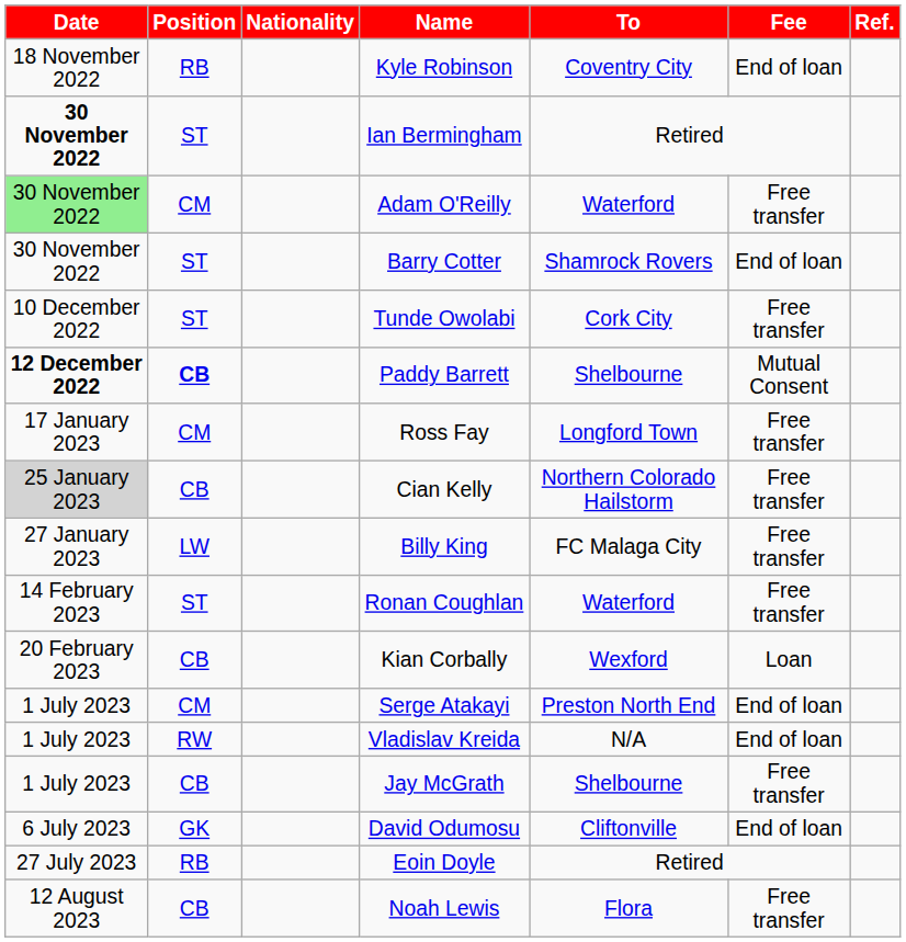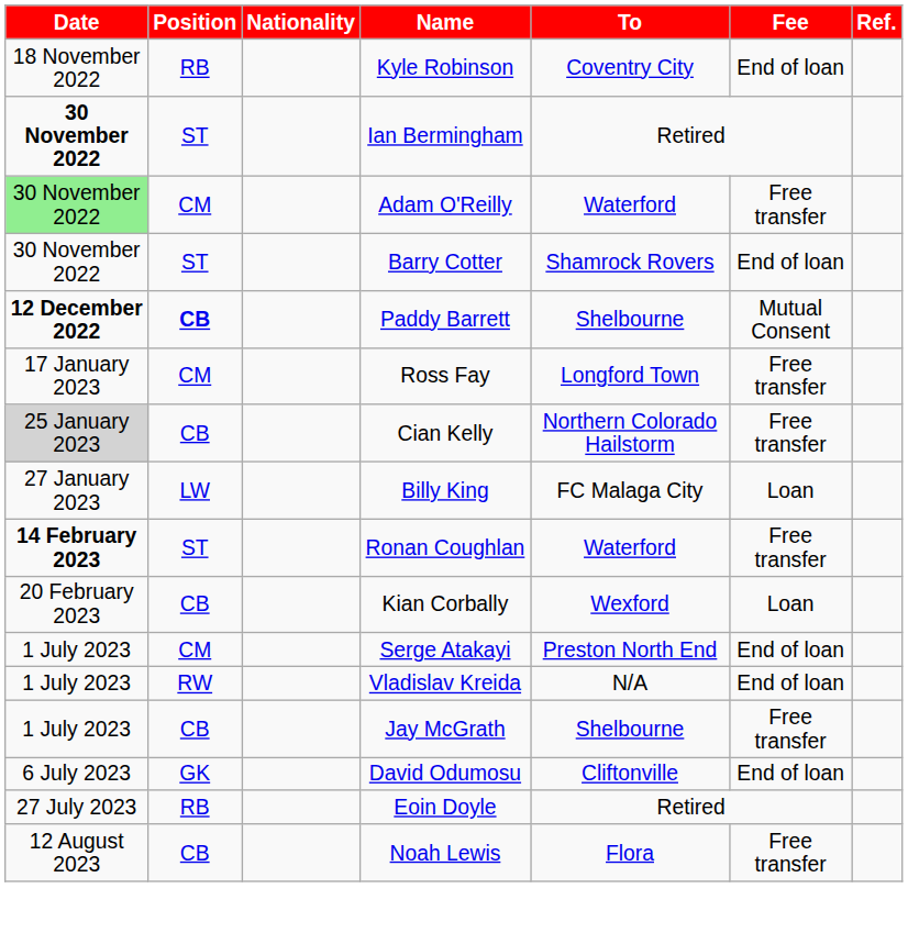- row: 10 December 2022 | ST | Tunde Owolabi | Cork City | Free transfer
Billy King | Fee: Free transfer -> Loan
Ronan Coughlan | Date: normal -> bold
